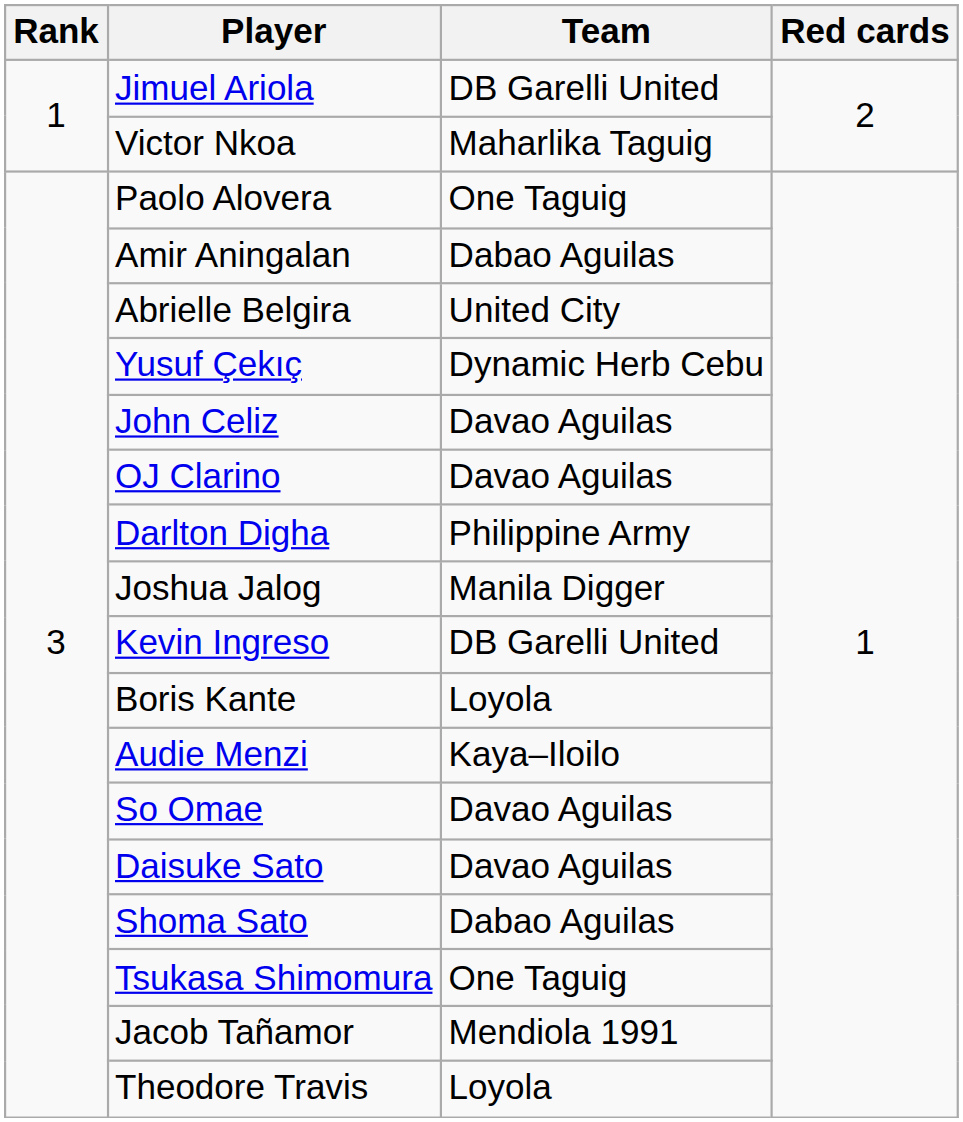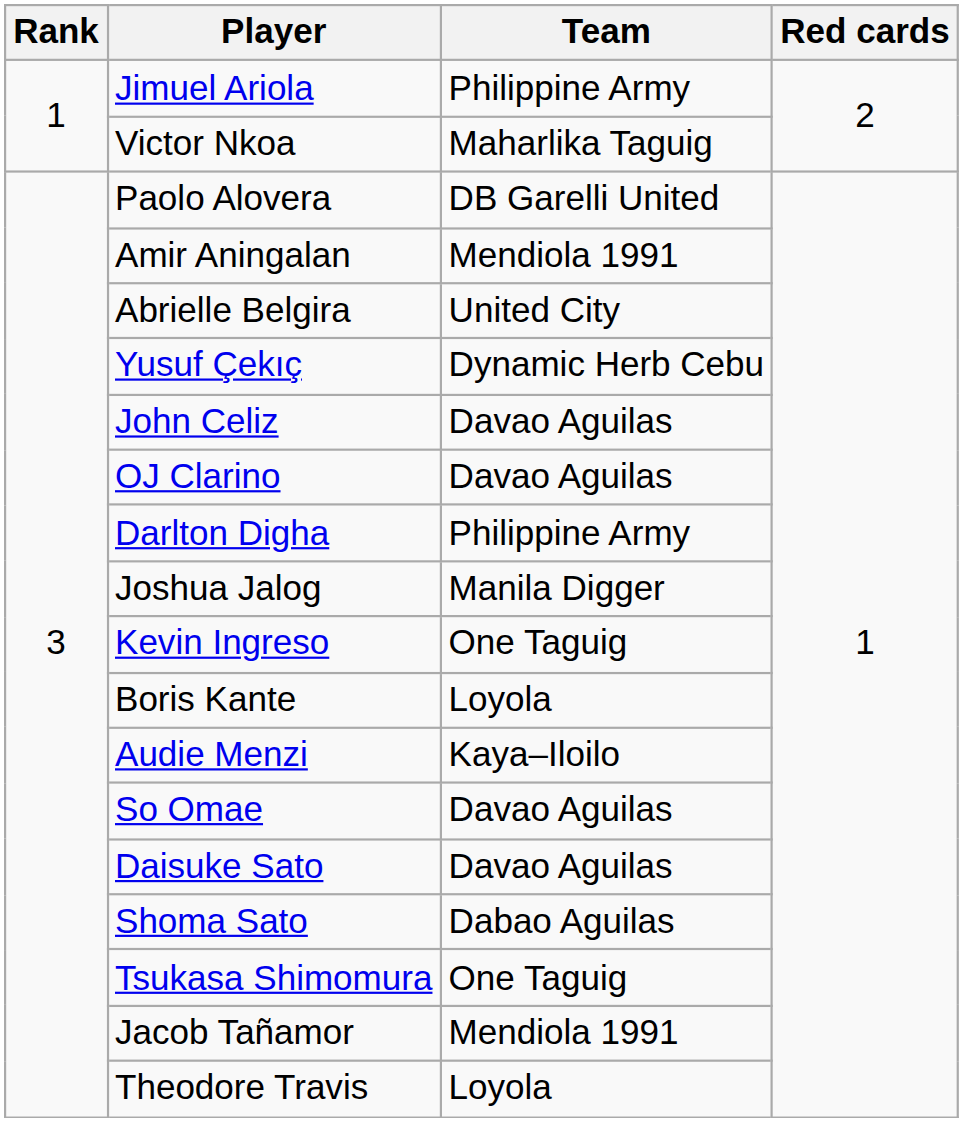Jimuel Ariola | Team: DB Garelli United -> Philippine Army
Paolo Alovera | Team: One Taguig -> DB Garelli United
Amir Aningalan | Team: Dabao Aguilas -> Mendiola 1991
Kevin Ingreso | Team: DB Garelli United -> One Taguig
